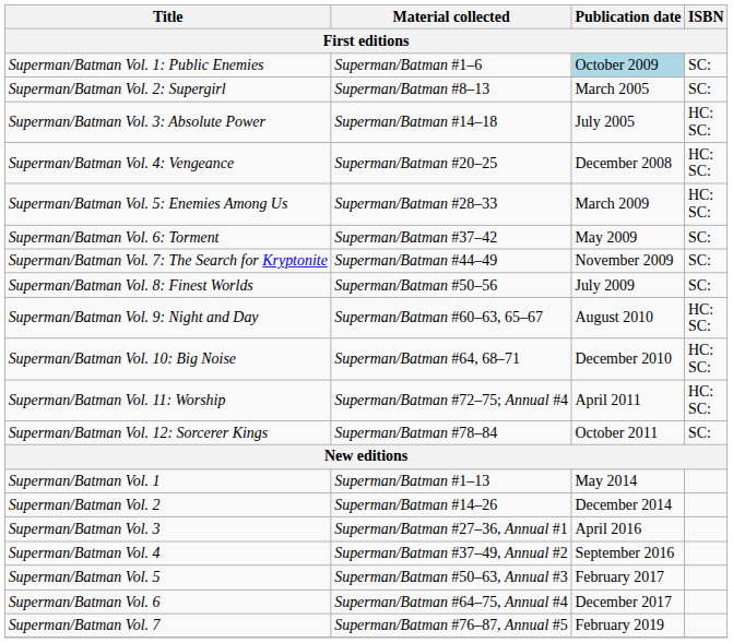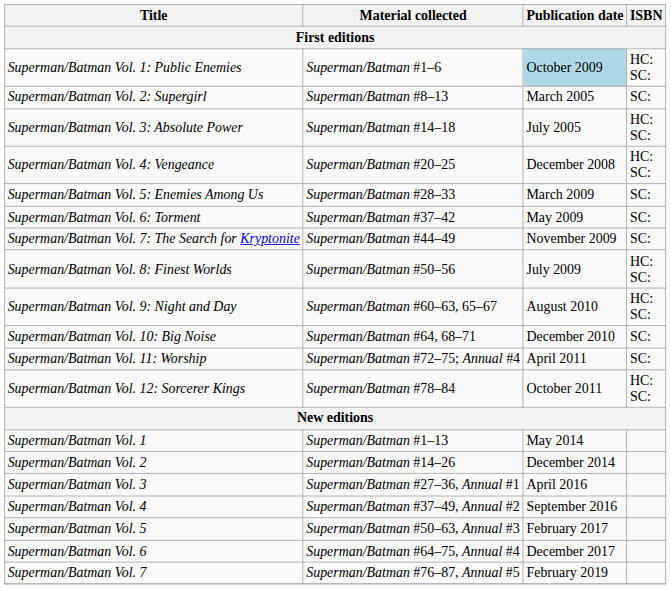Superman/Batman Vol. 1: Public Enemies | ISBN: SC: -> HC: SC:
Superman/Batman Vol. 5: Enemies Among Us | ISBN: HC: SC: -> SC:
Superman/Batman Vol. 8: Finest Worlds | ISBN: SC: -> HC: SC:
Superman/Batman Vol. 10: Big Noise | ISBN: HC: SC: -> SC:
Superman/Batman Vol. 11: Worship | ISBN: HC: SC: -> SC:
Superman/Batman Vol. 12: Sorcerer Kings | ISBN: SC: -> HC: SC:
